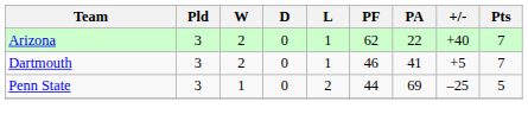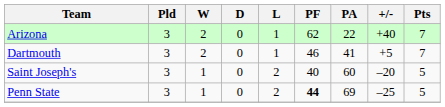+ row: Saint Joseph's | 3 | 1 | 0 | 2 | 40 | 60 | –20 | 5
Penn State | PF: normal -> bold
